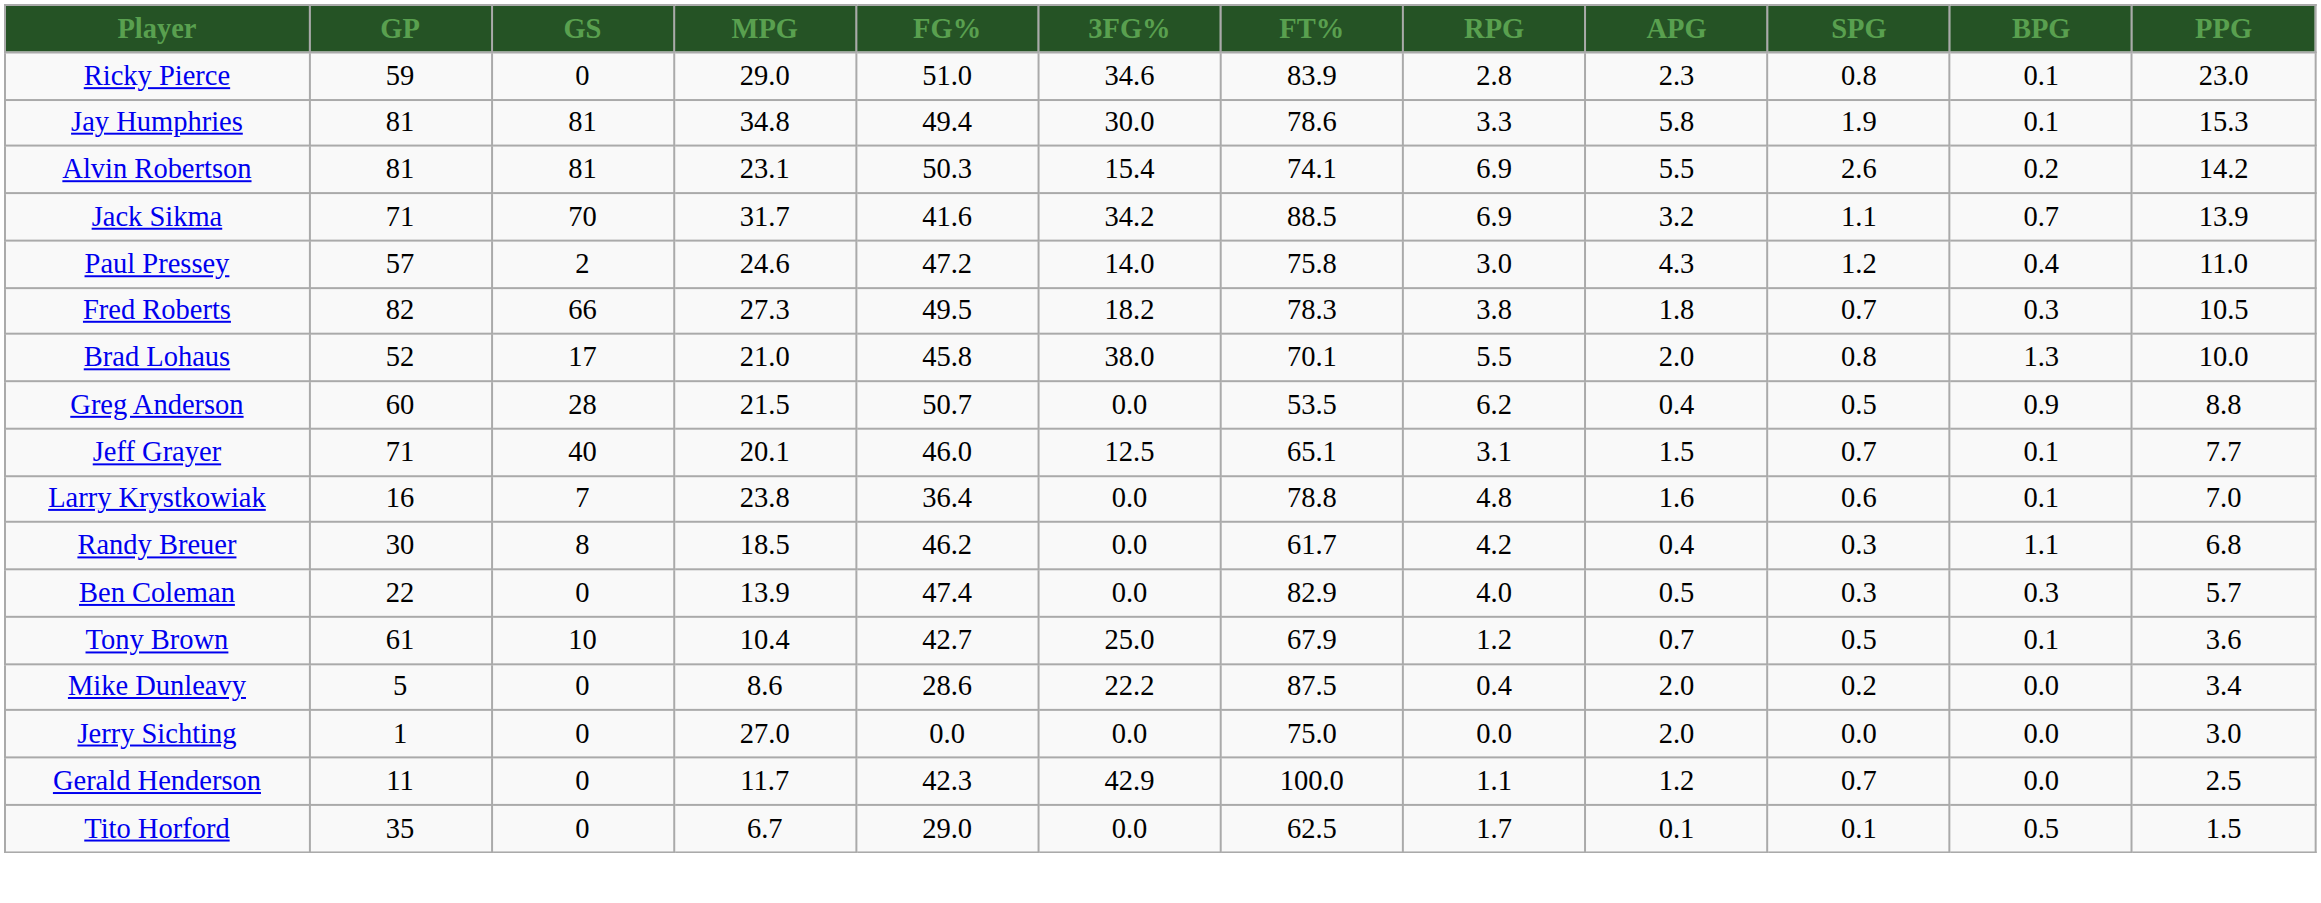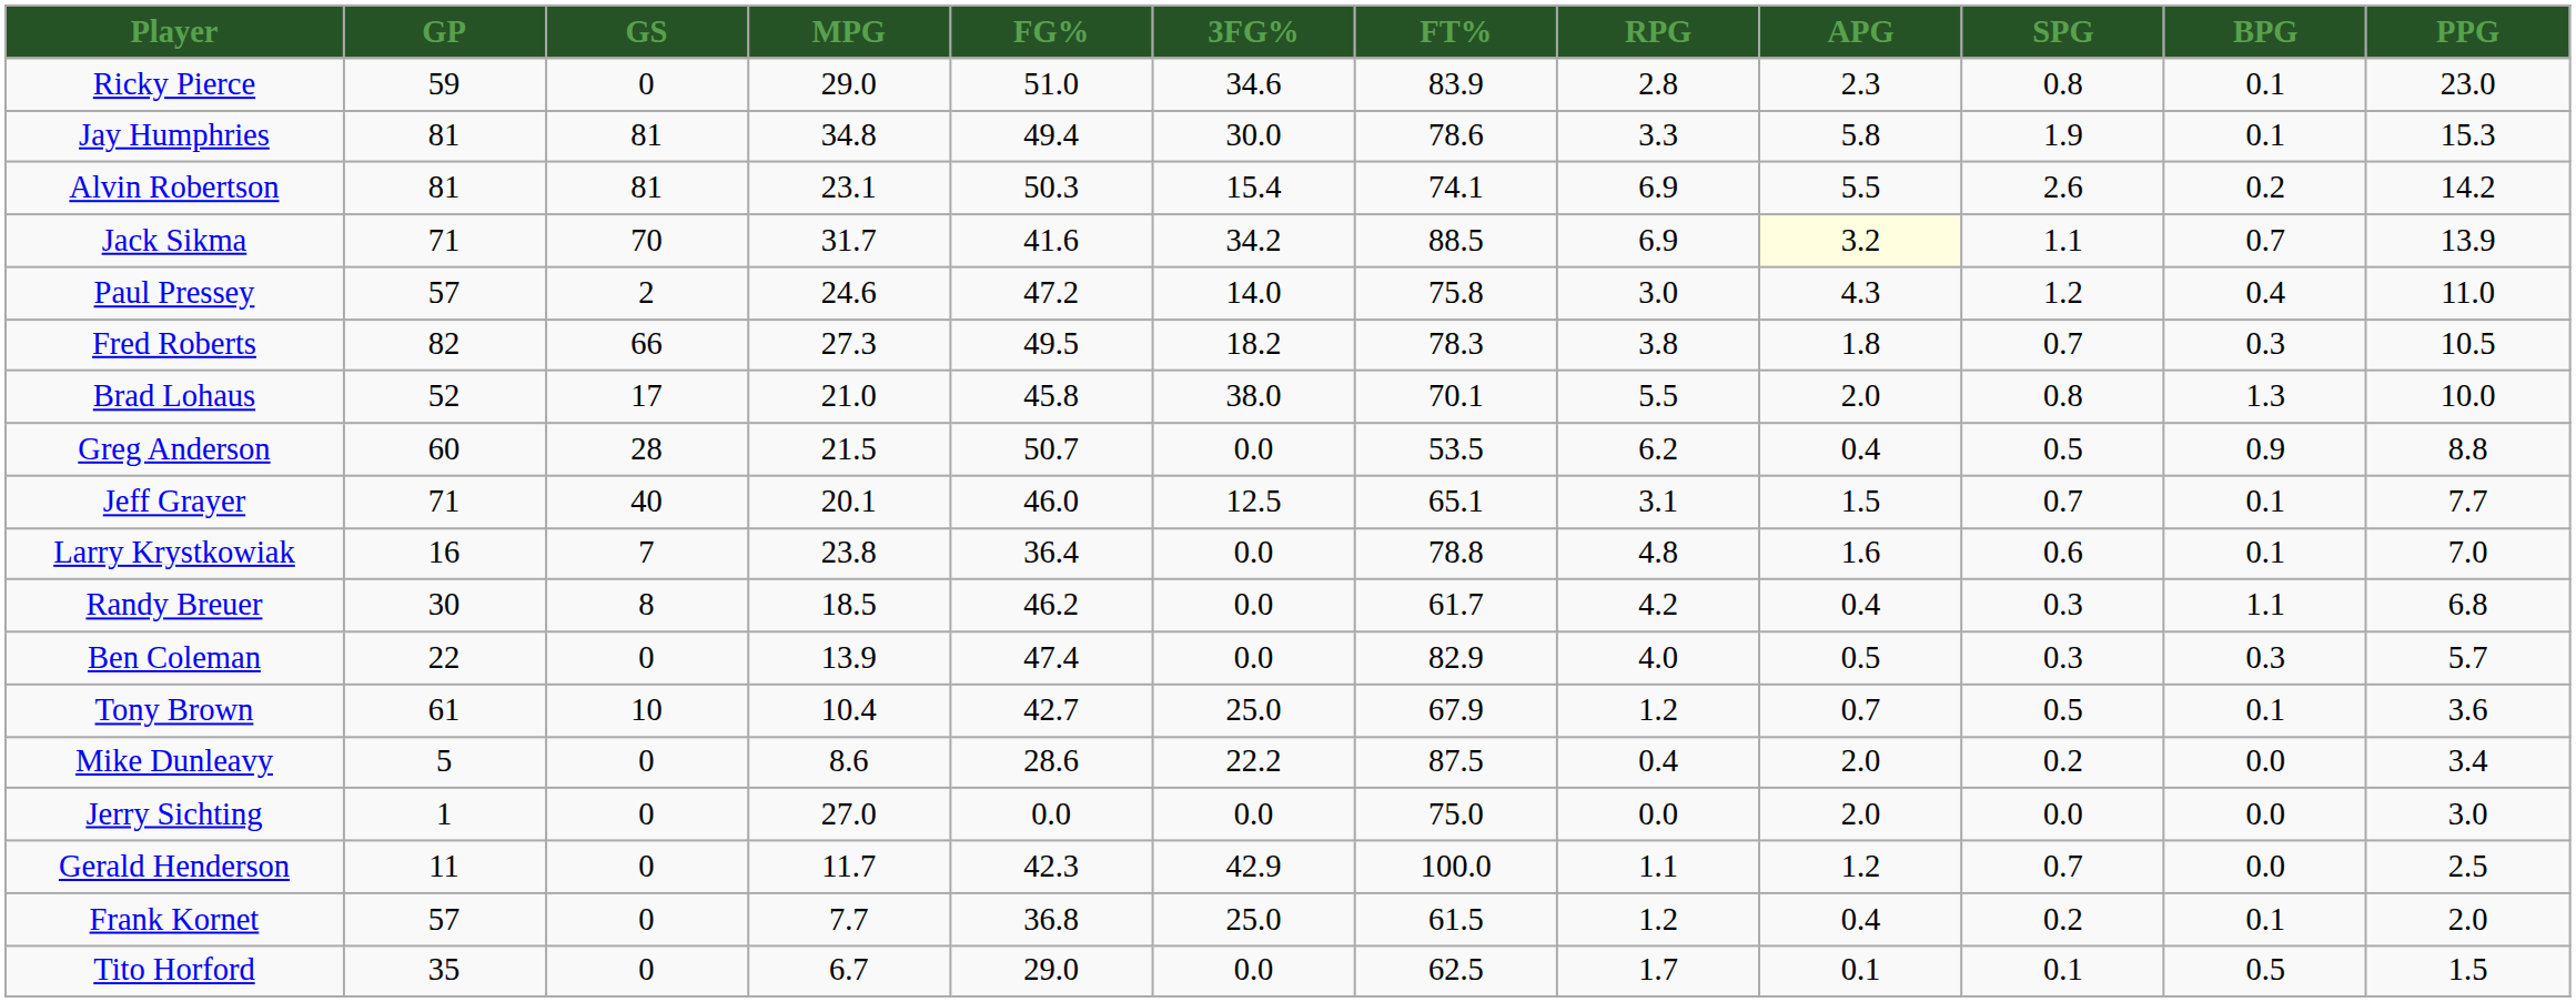Jack Sikma | APG: no background -> lightyellow background
+ row: Frank Kornet | 57 | 0 | 7.7 | 36.8 | 25.0 | 61.5 | 1.2 | 0.4 | 0.2 | 0.1 | 2.0
